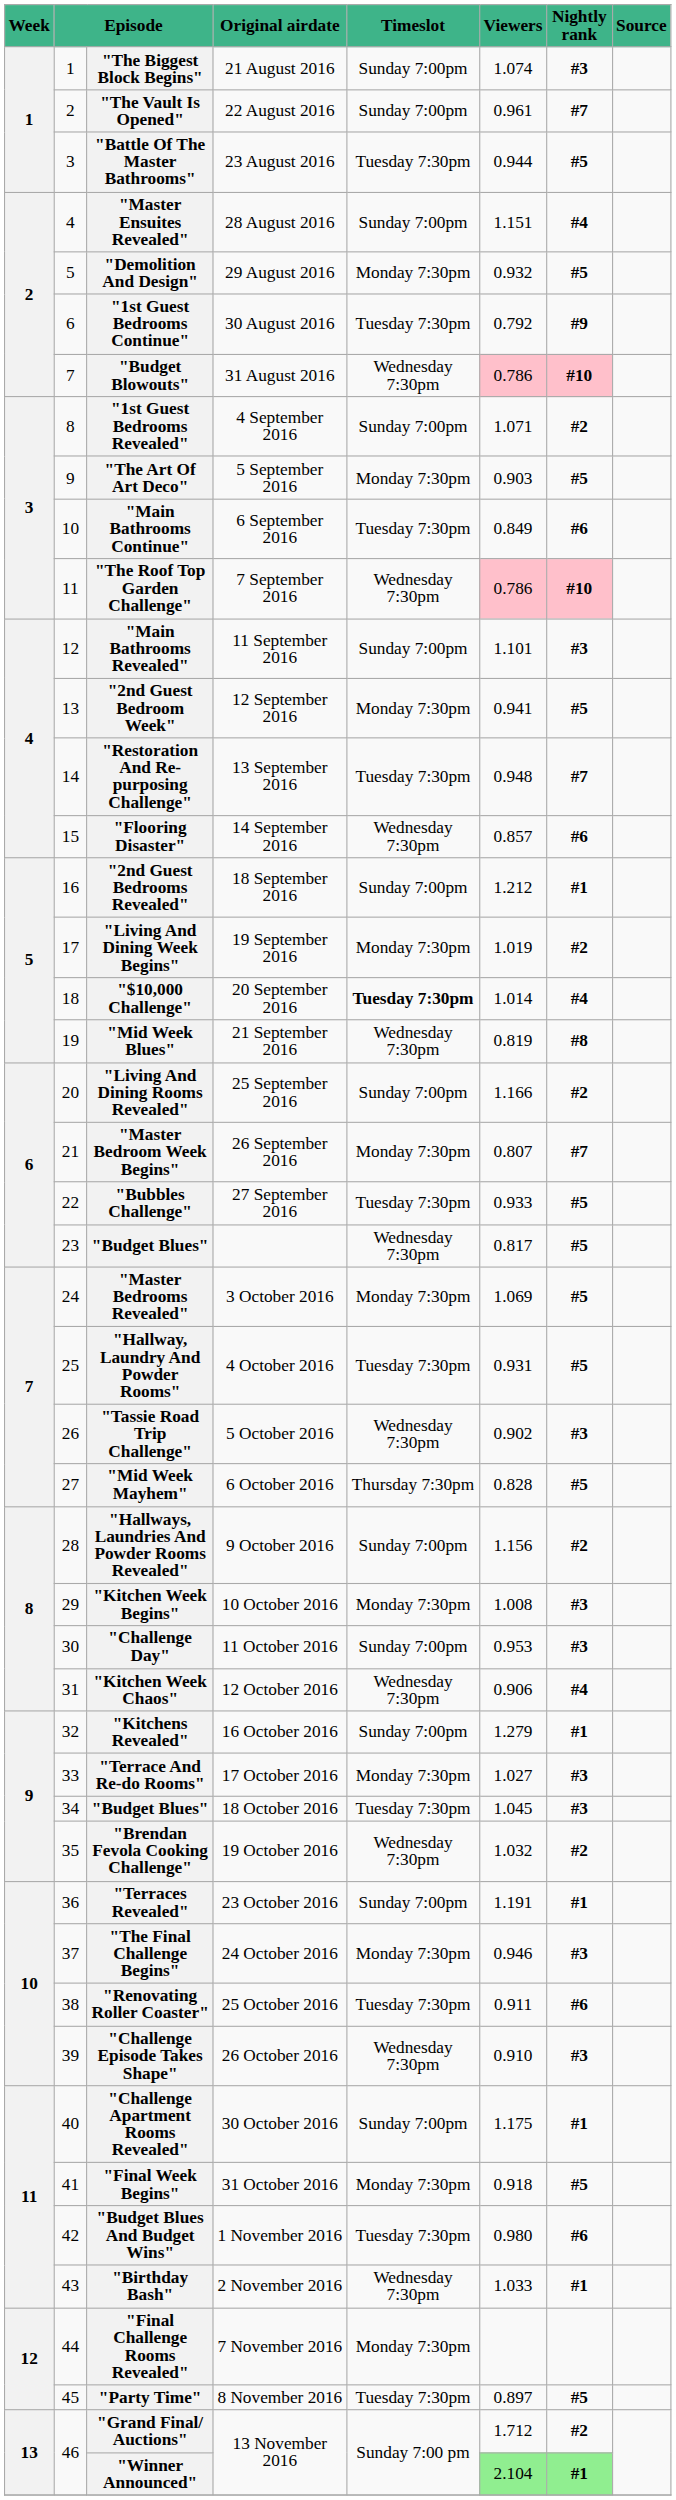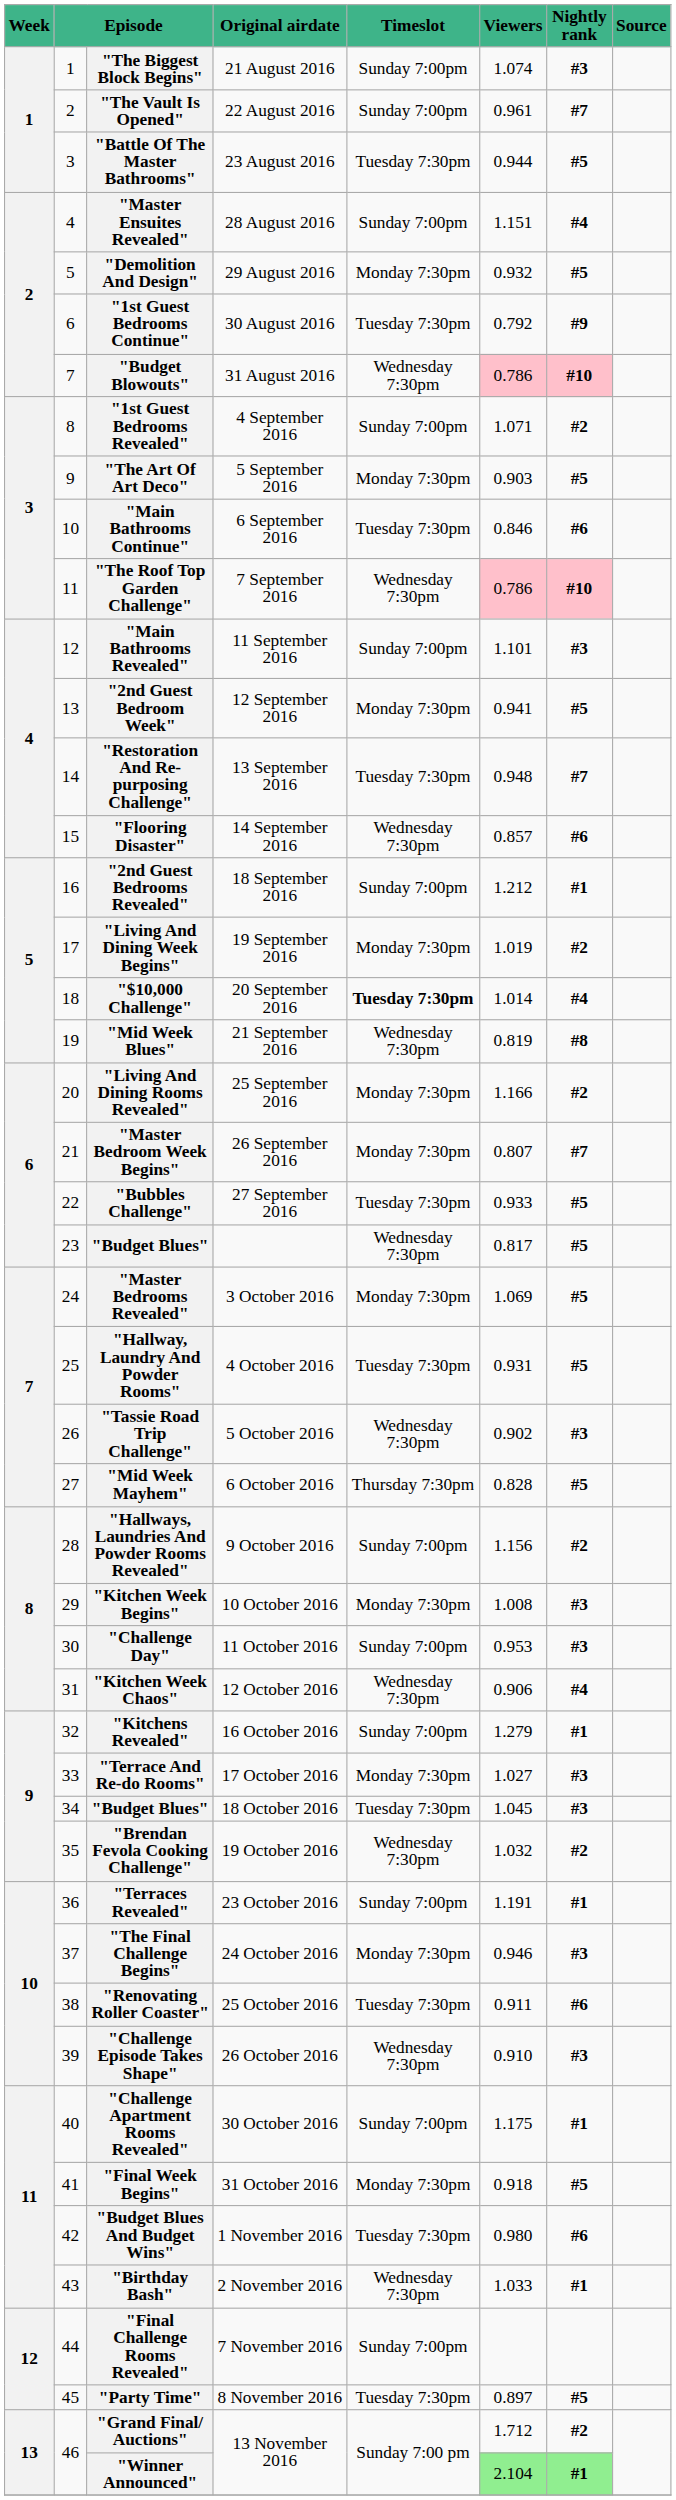"Main Bathrooms Continue" | Viewers: 0.849 -> 0.846
"Living And Dining Rooms Revealed" | Timeslot: Sunday 7:00pm -> Monday 7:30pm
"Final Challenge Rooms Revealed" | Timeslot: Monday 7:30pm -> Sunday 7:00pm
